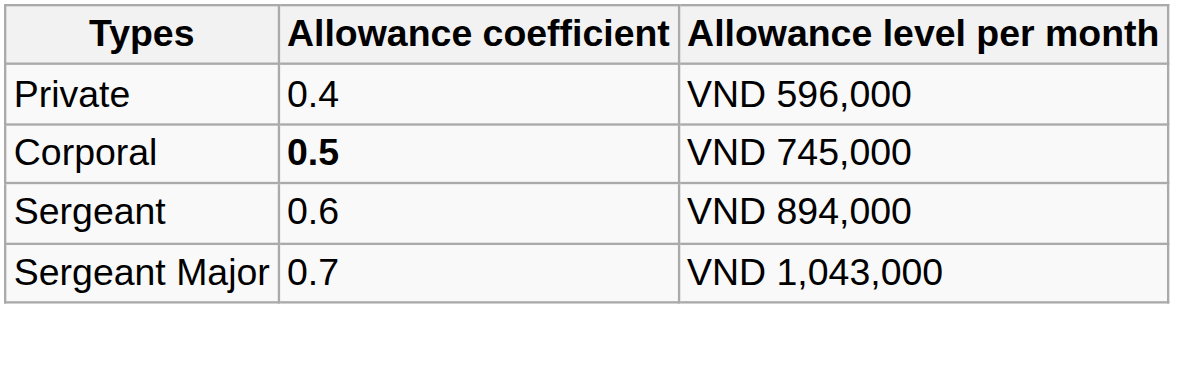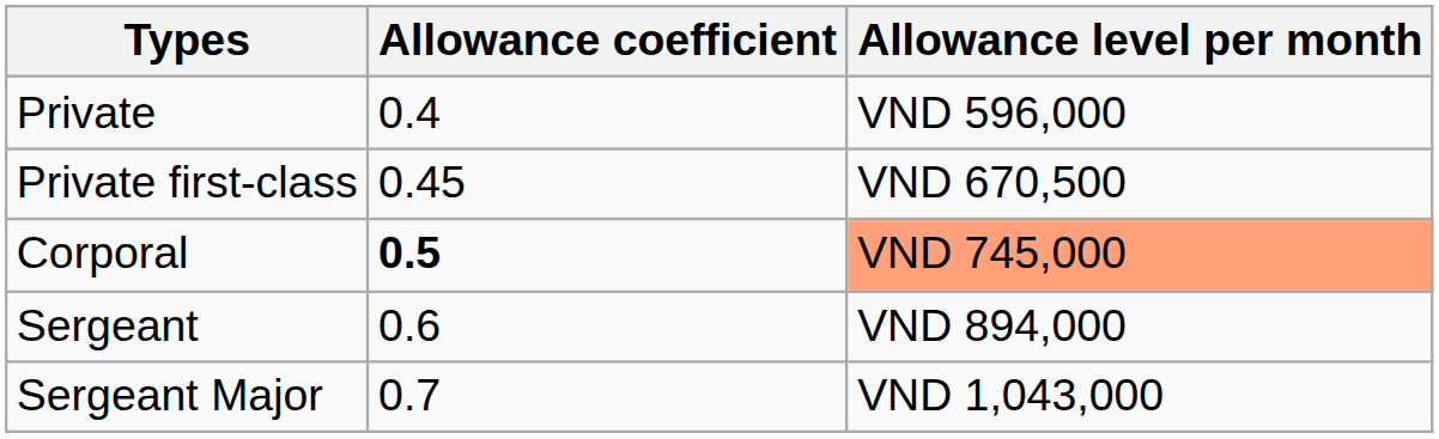+ row: Private first-class | 0.45 | VND 670,500
Corporal | Allowance level per month: no background -> lightsalmon background
